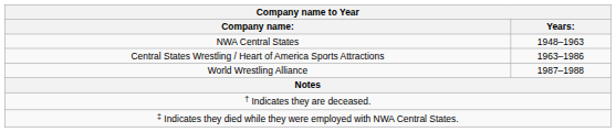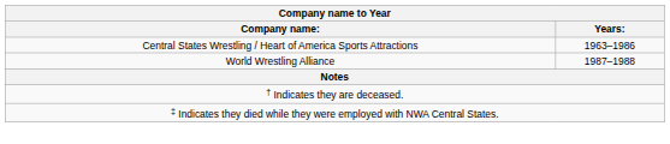- row: NWA Central States | 1948–1963
